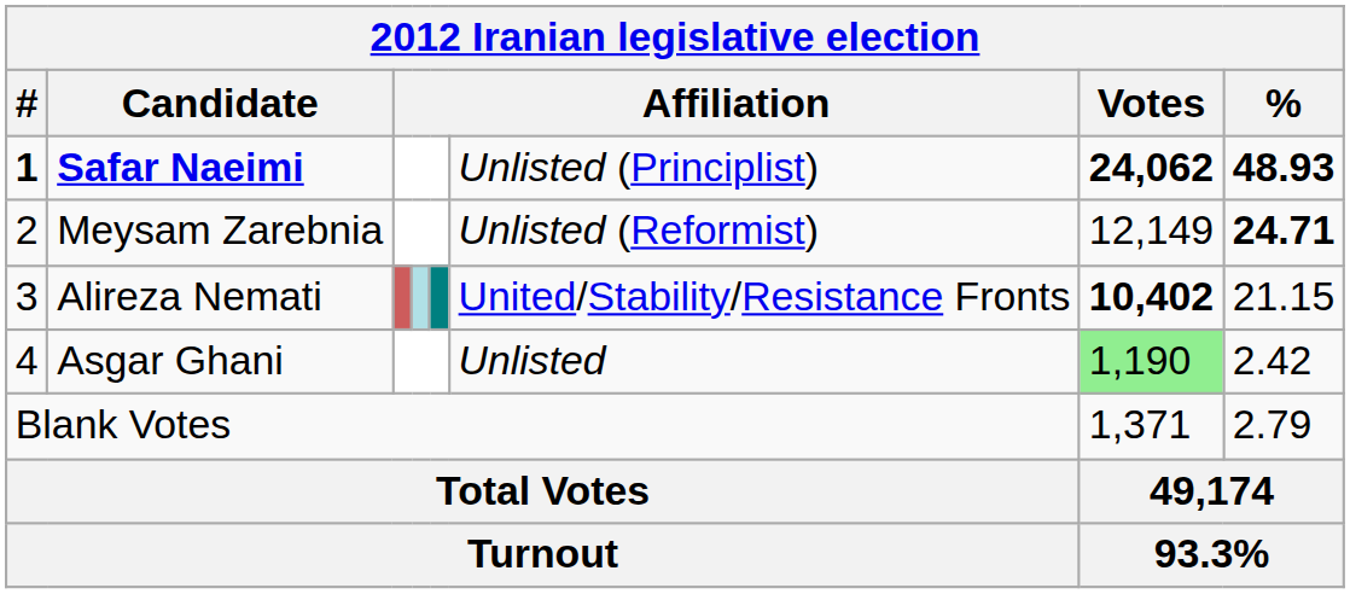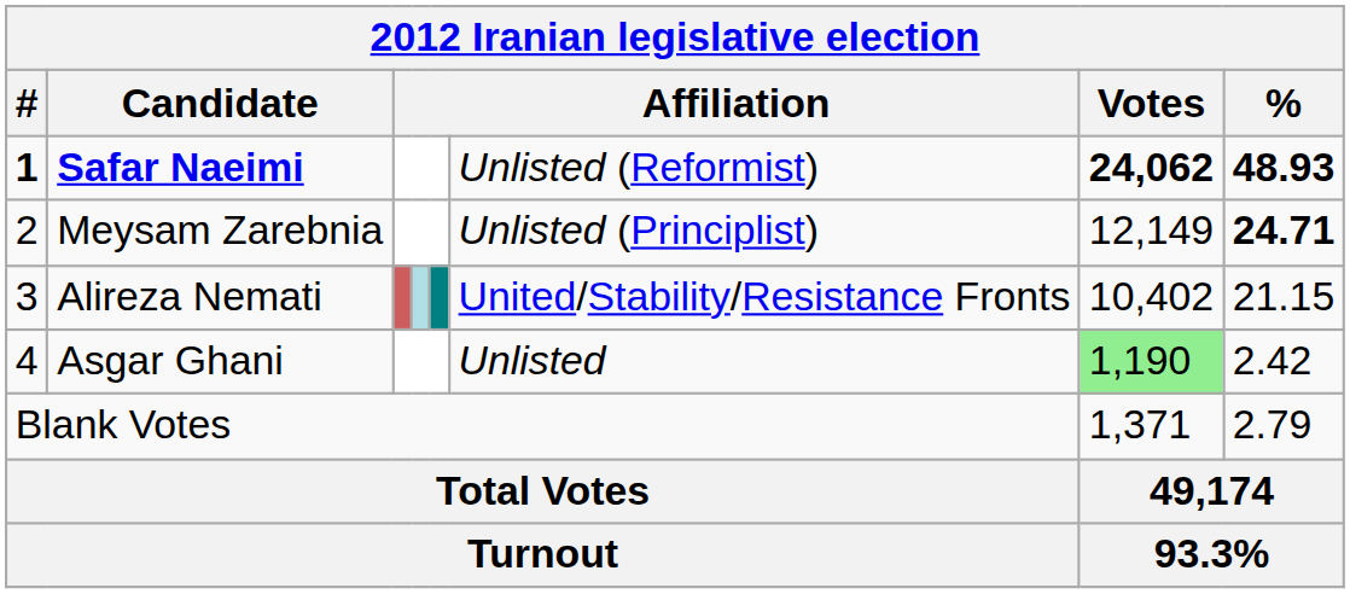Safar Naeimi | column 6: Unlisted (Principlist) -> Unlisted (Reformist)
Meysam Zarebnia | column 6: Unlisted (Reformist) -> Unlisted (Principlist)
Alireza Nemati | Votes: bold -> normal
